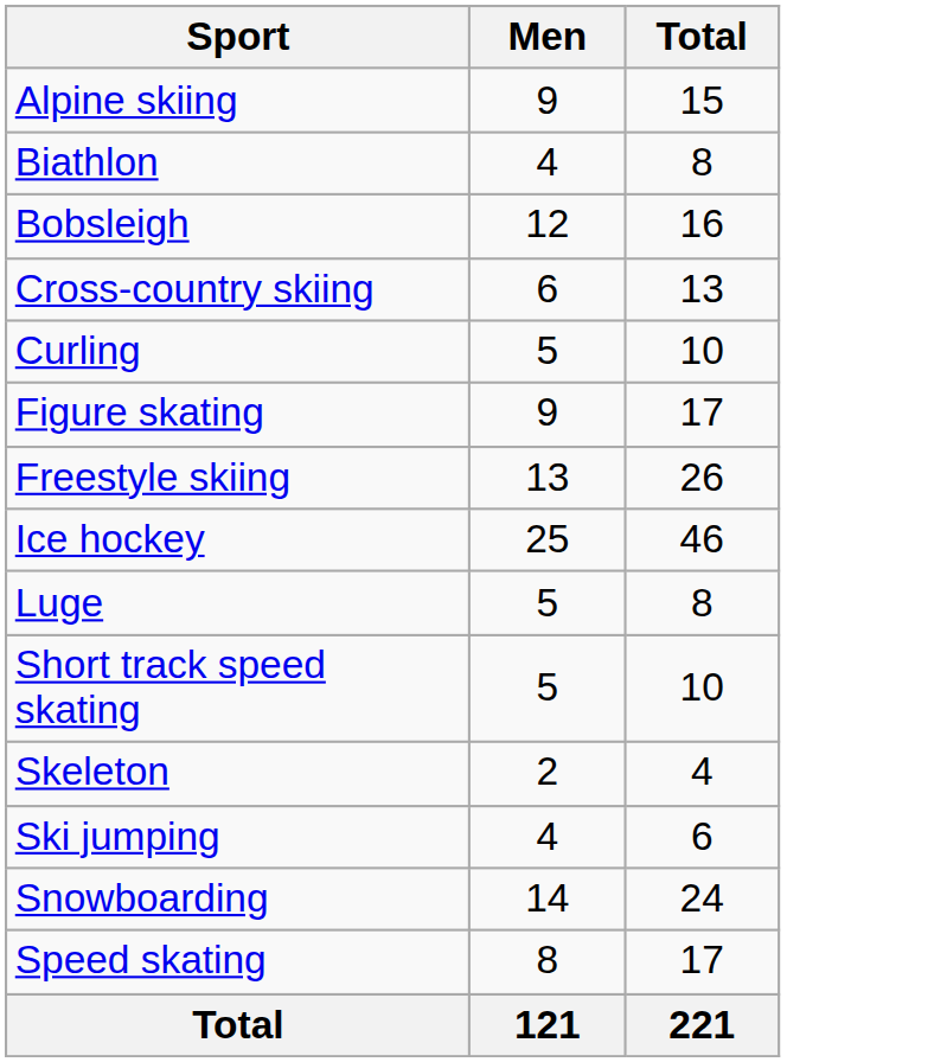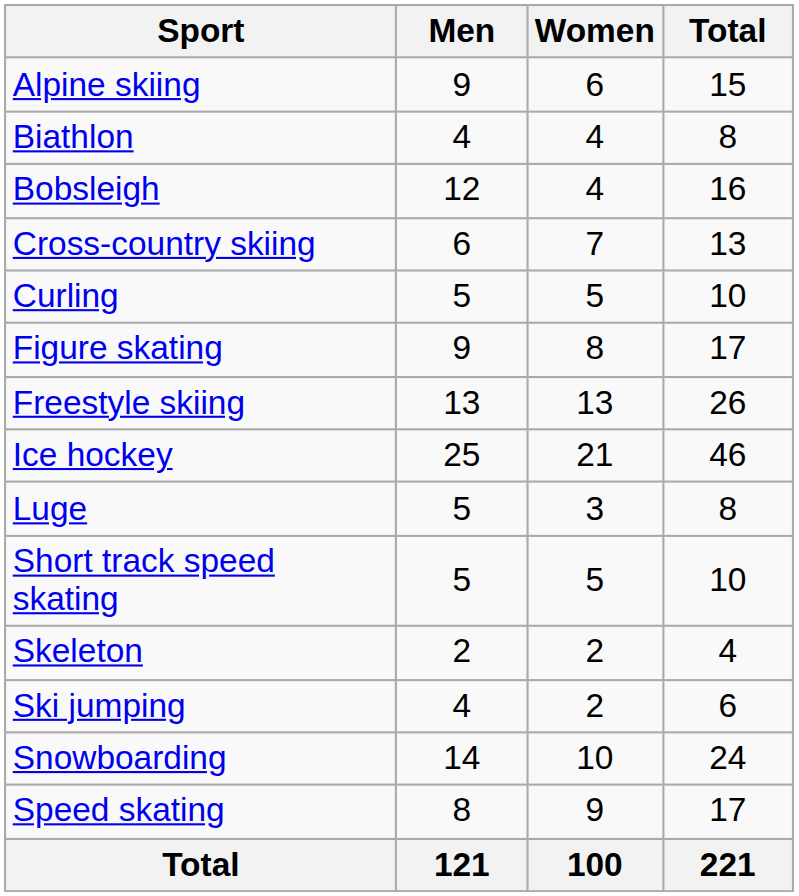+ column: Women | 6 | 4 | 4 | 7 | 5 | 8 | 13 | 21 | 3 | 5 | 2 | 2 | 10 | 9 | 100
